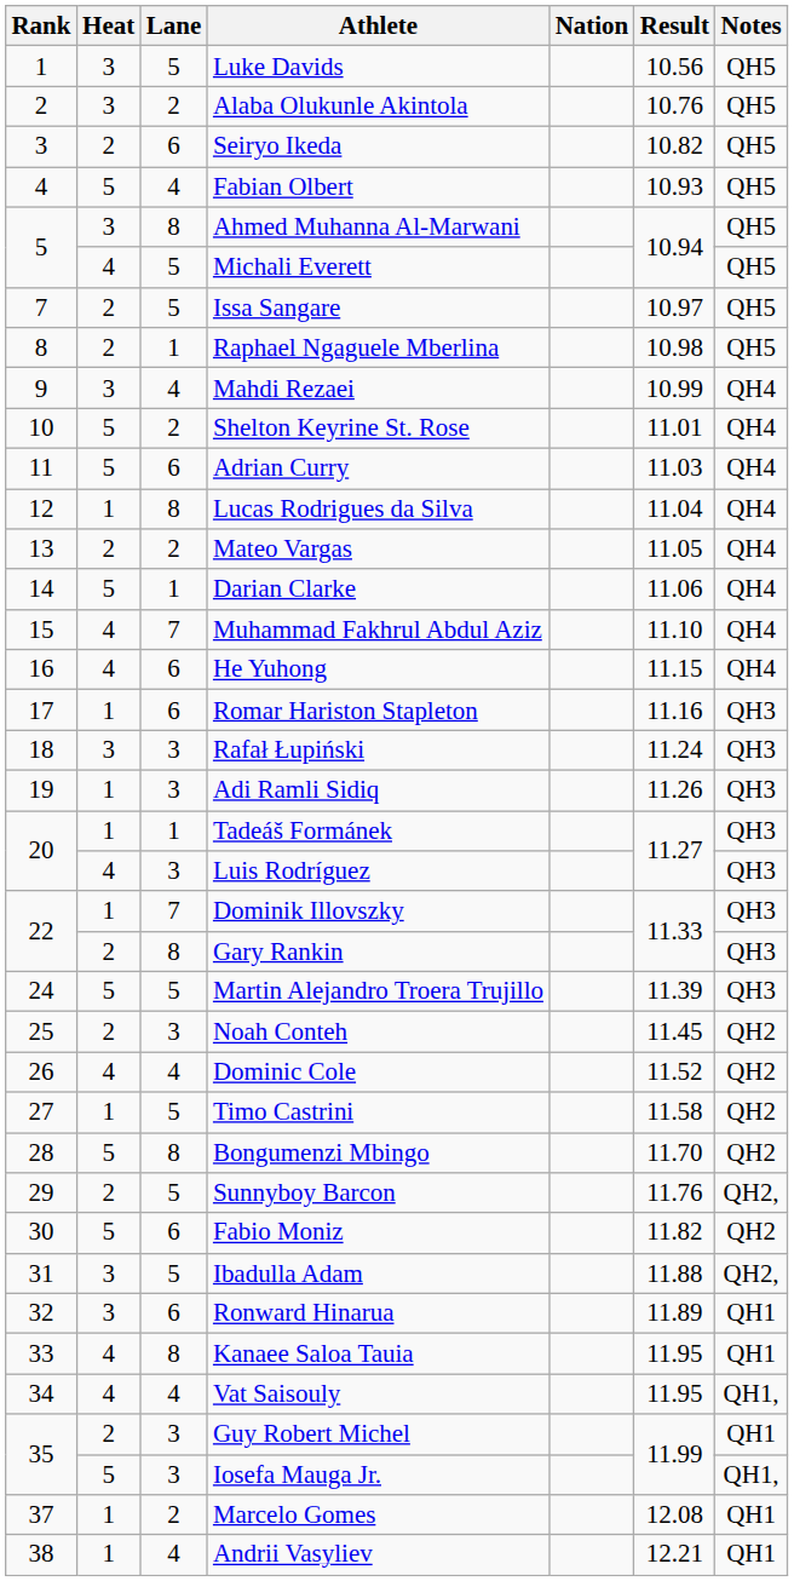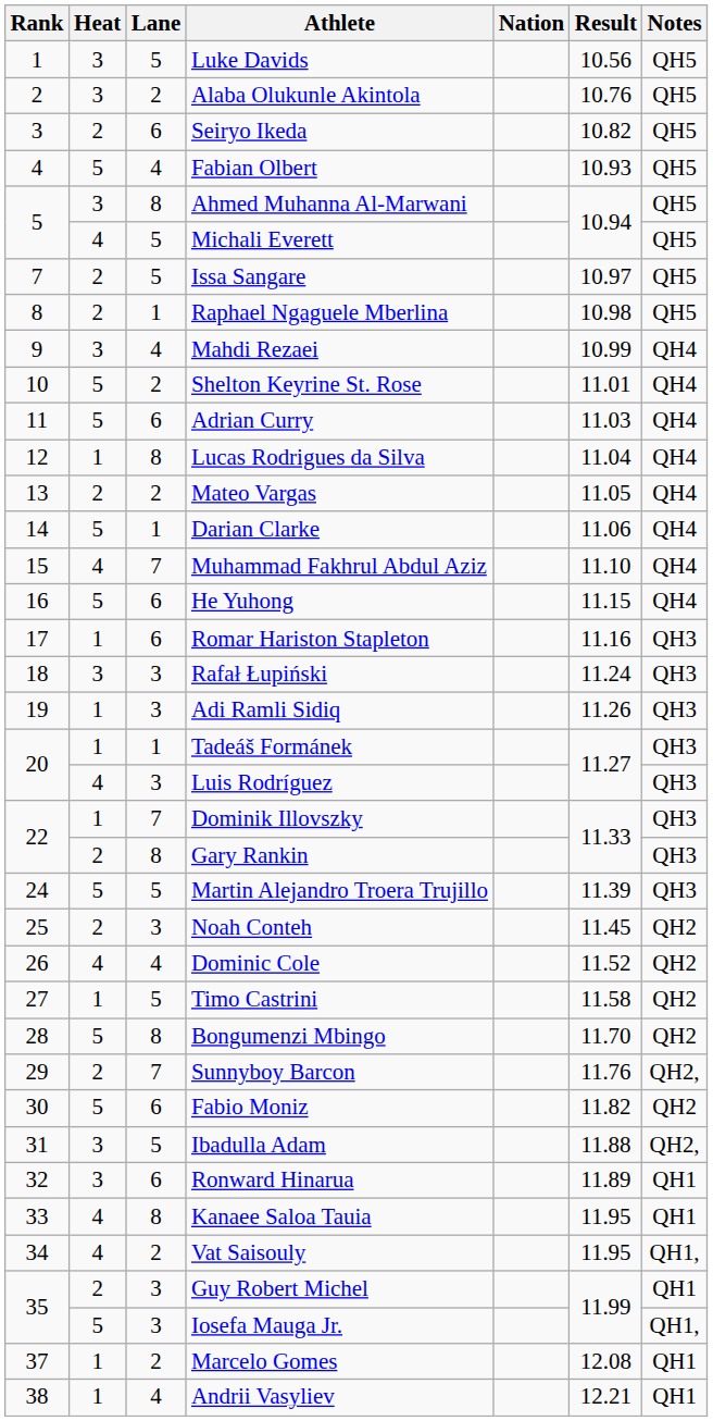He Yuhong | Heat: 4 -> 5
Sunnyboy Barcon | Lane: 5 -> 7
Vat Saisouly | Lane: 4 -> 2
